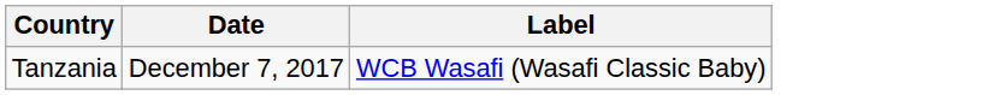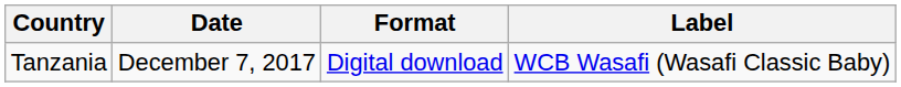+ column: Format | Digital download
